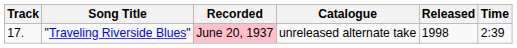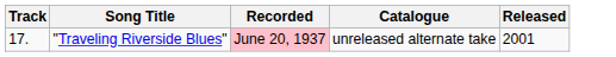- column: Time | 2:39
"Traveling Riverside Blues" | Released: 1998 -> 2001
